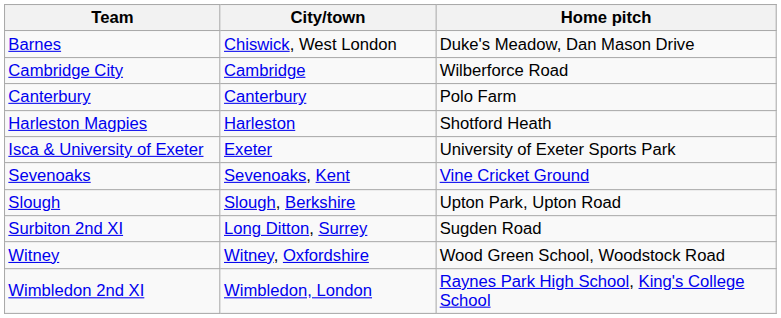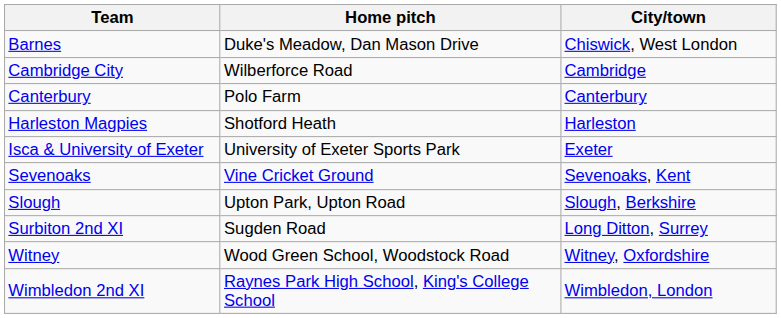columns swapped: City/town <-> Home pitch
